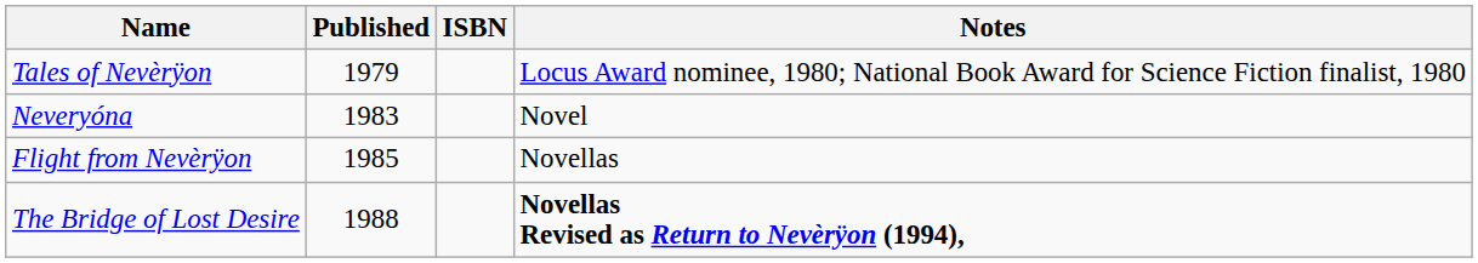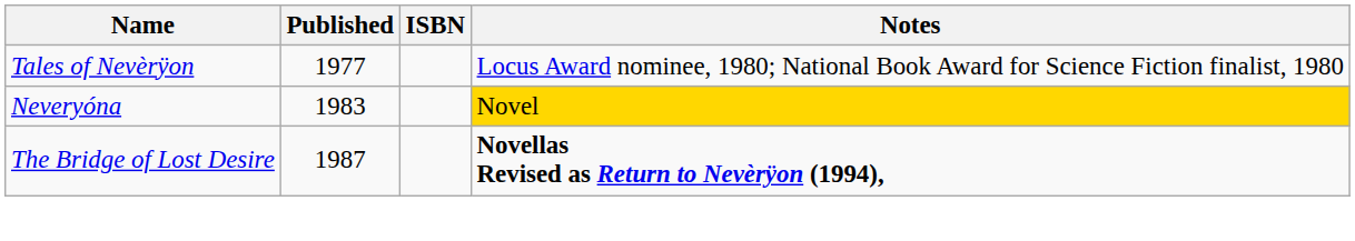Tales of Nevèrÿon | Published: 1979 -> 1977
Neveryóna | Notes: no background -> gold background
- row: Flight from Nevèrÿon | 1985 | Novellas
The Bridge of Lost Desire | Published: 1988 -> 1987
